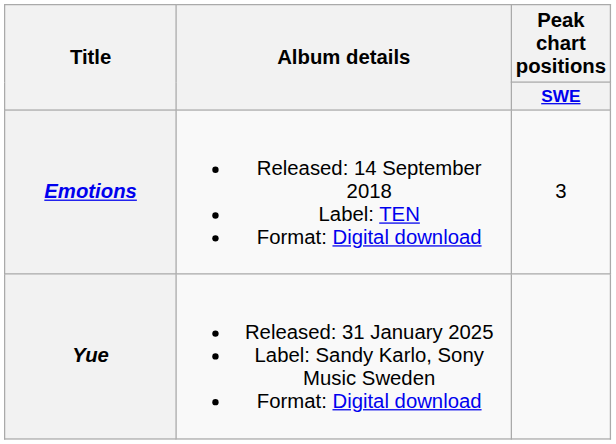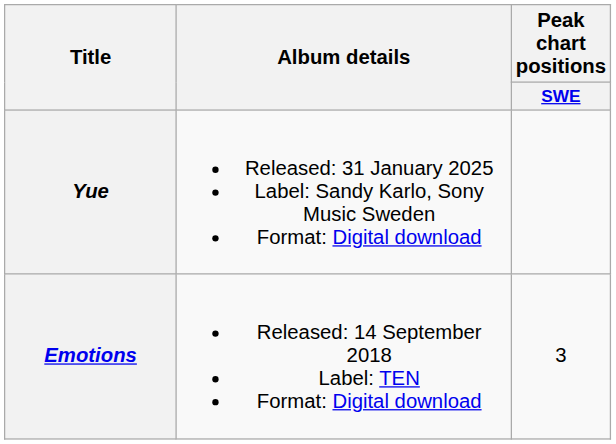rows swapped: Emotions <-> Yue
